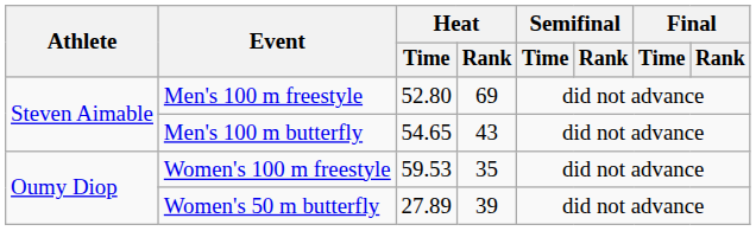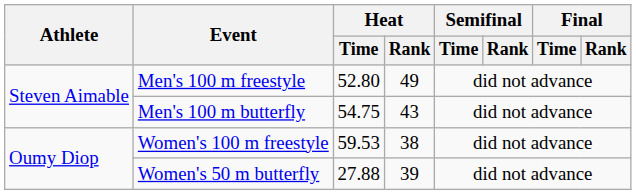Men's 100 m freestyle | Heat / Rank: 69 -> 49
Men's 100 m butterfly | Heat / Time: 54.65 -> 54.75
Women's 100 m freestyle | Heat / Rank: 35 -> 38
Women's 50 m butterfly | Heat / Time: 27.89 -> 27.88
